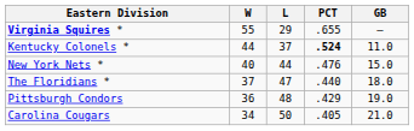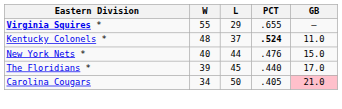Kentucky Colonels * | W: 44 -> 48
The Floridians * | W: 37 -> 39
The Floridians * | L: 47 -> 45
The Floridians * | GB: 18.0 -> 17.0
- row: Pittsburgh Condors | 36 | 48 | .429 | 19.0
Carolina Cougars | GB: no background -> pink background
